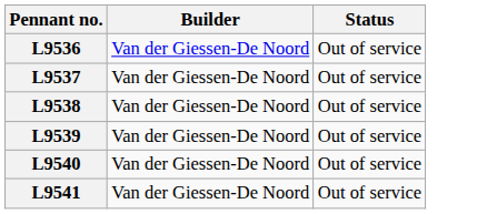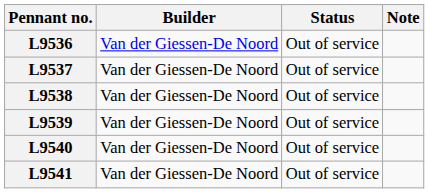+ column: Note
